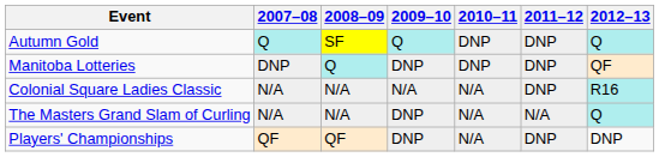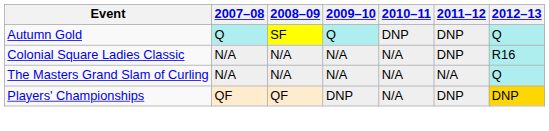- row: Manitoba Lotteries | DNP | Q | DNP | DNP | DNP | QF
The Masters Grand Slam of Curling | 2009–10: DNP -> N/A
Players' Championships | 2012–13: no background -> gold background
